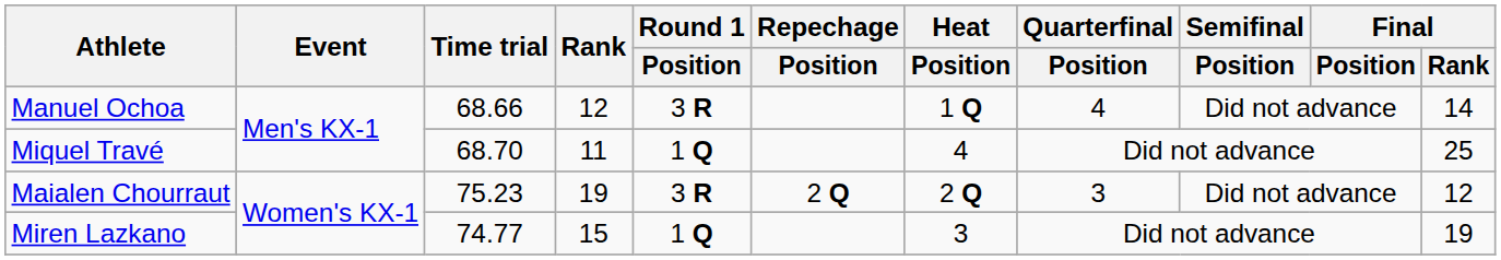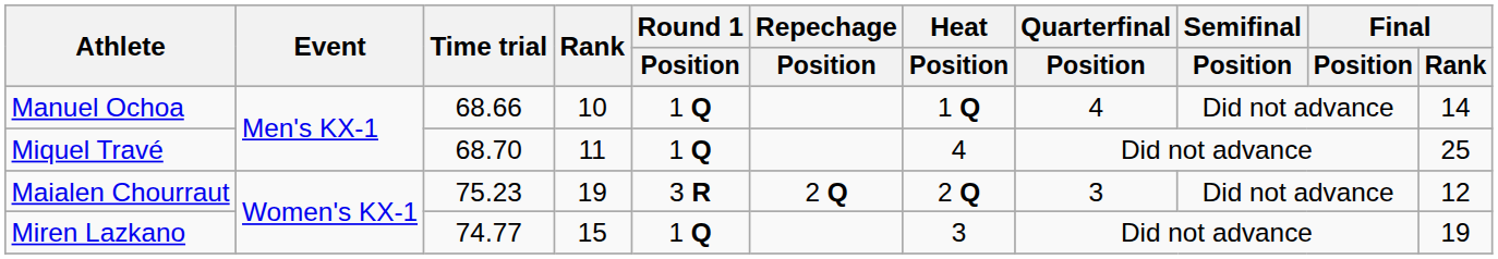Manuel Ochoa | Rank: 12 -> 10
Manuel Ochoa | Round 1 / Position: 3 R -> 1 Q
